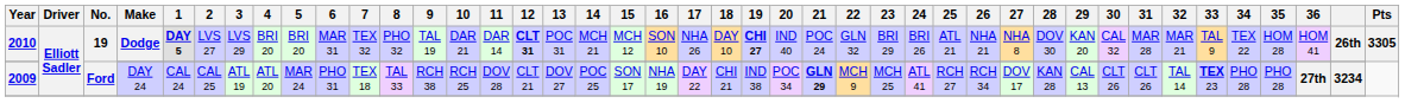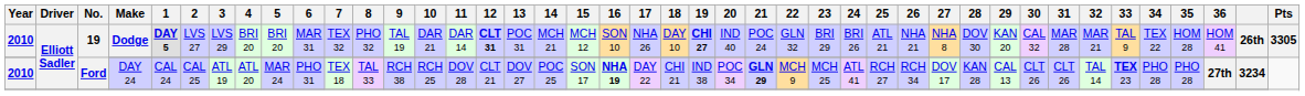Ford | Year: 2009 -> 2010
Ford | 16: normal -> bold
